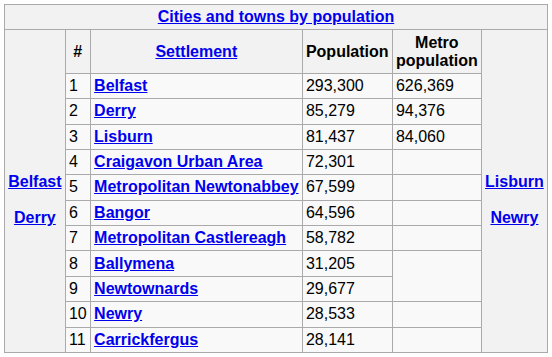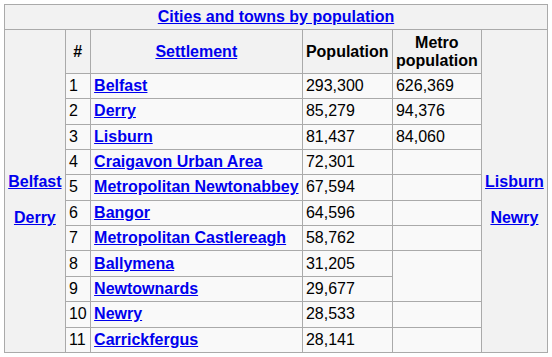Metropolitan Newtonabbey | Population: 67,599 -> 67,594
Metropolitan Castlereagh | Population: 58,782 -> 58,762
